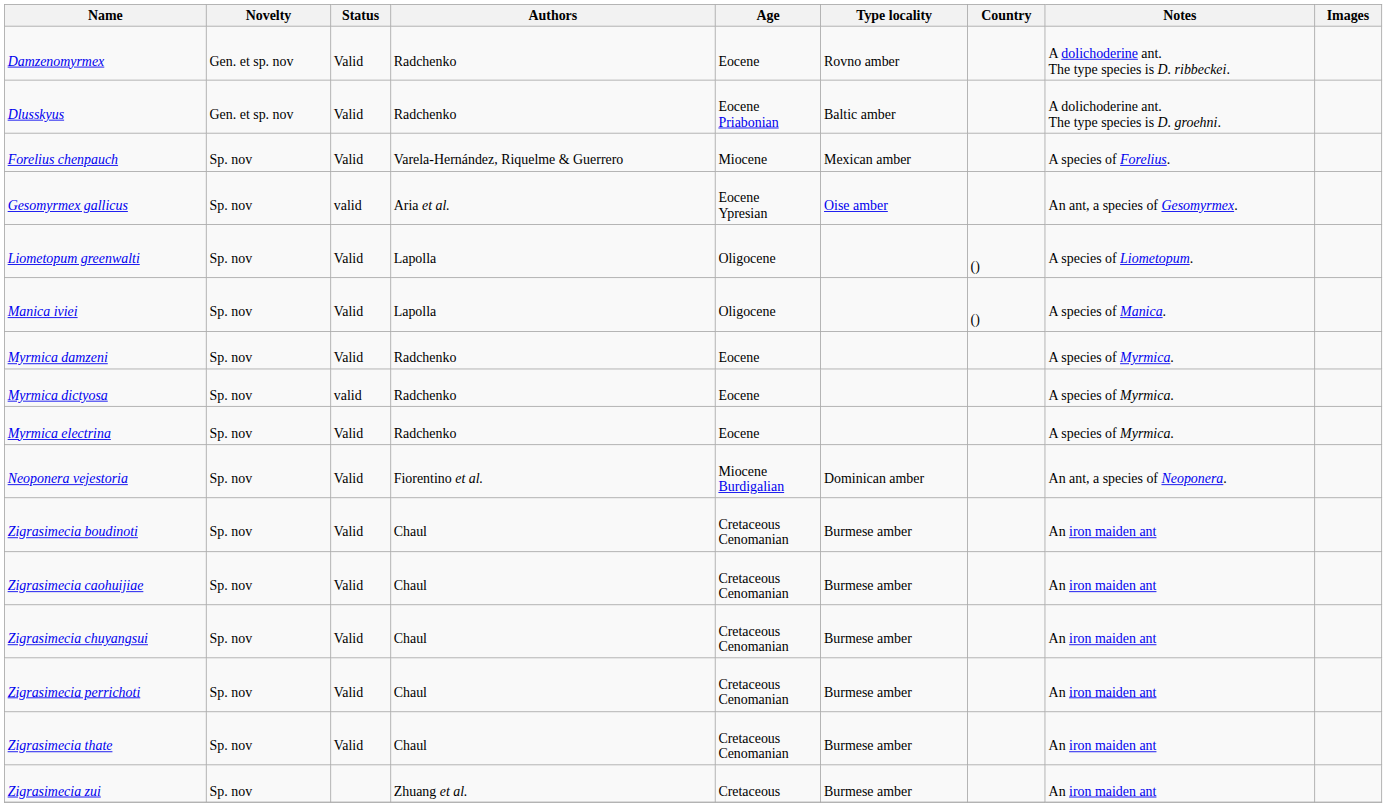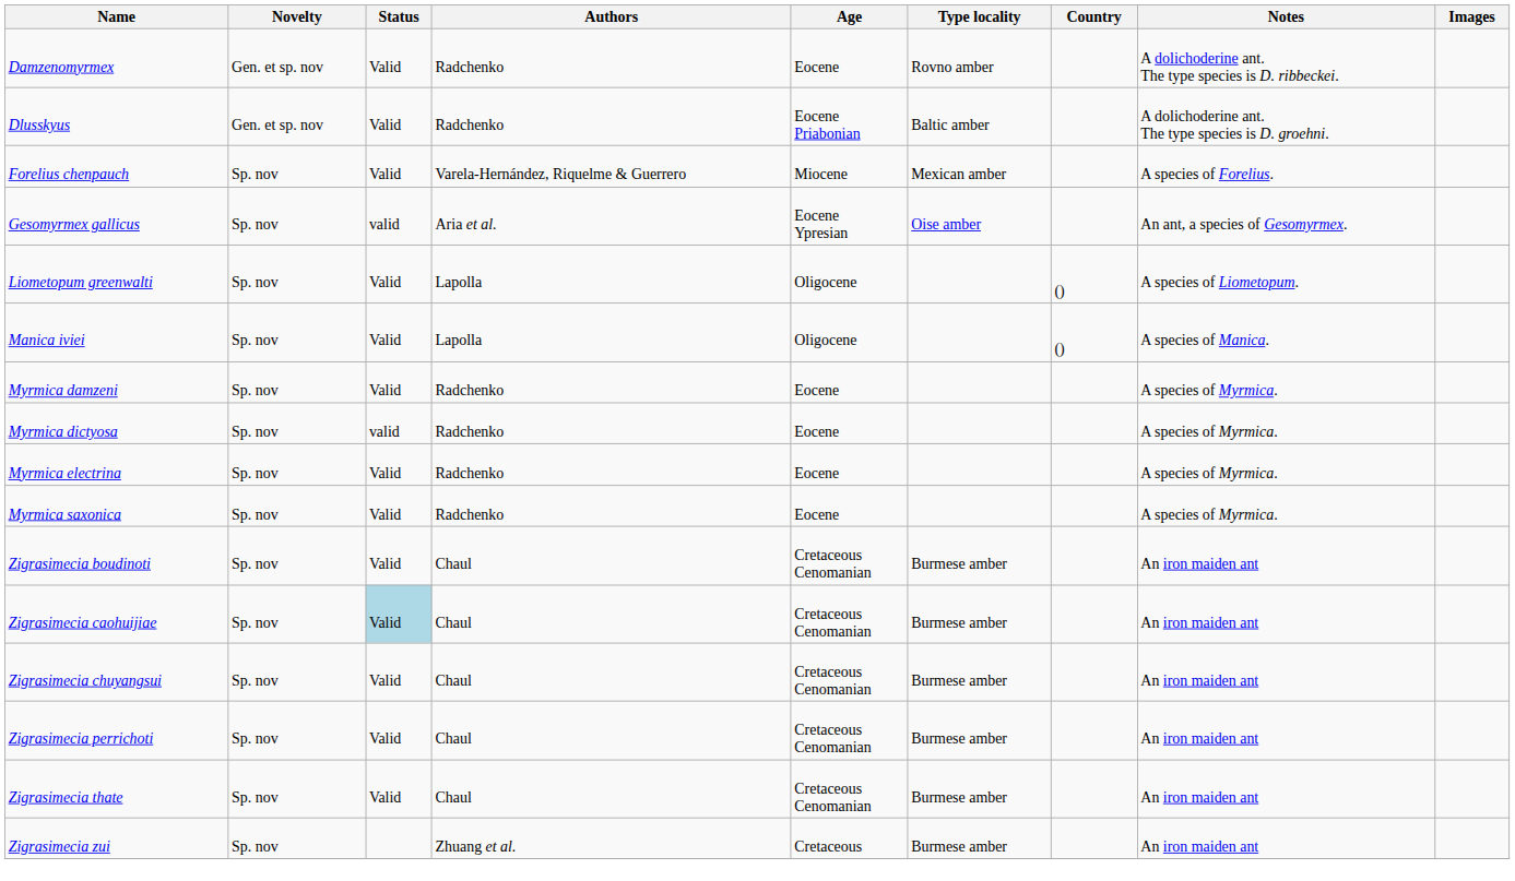+ row: Myrmica saxonica | Sp. nov | Valid | Radchenko | Eocene | A species of Myrmica.
- row: Neoponera vejestoria | Sp. nov | Valid | Fiorentino et al. | Miocene Burdigalian | Dominican amber | An ant, a species of Neoponera.
Zigrasimecia caohuijiae | Status: no background -> lightblue background
